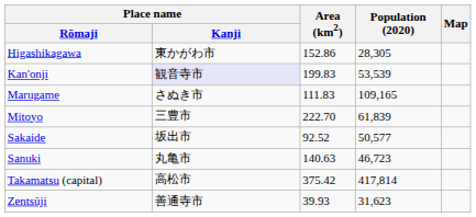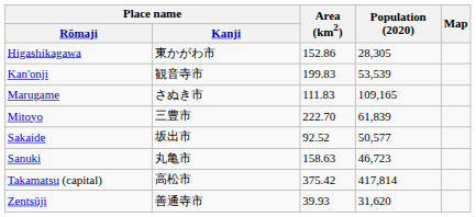Kan'onji | Place name / Kanji: lavender background -> no background
Sanuki | Area (km2): 140.63 -> 158.63
Zentsūji | Population (2020): 31,623 -> 31,620
